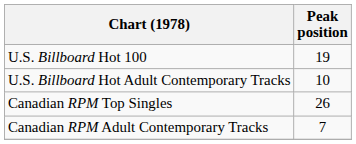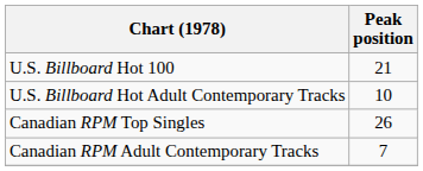U.S. Billboard Hot 100 | Peak position: 19 -> 21
